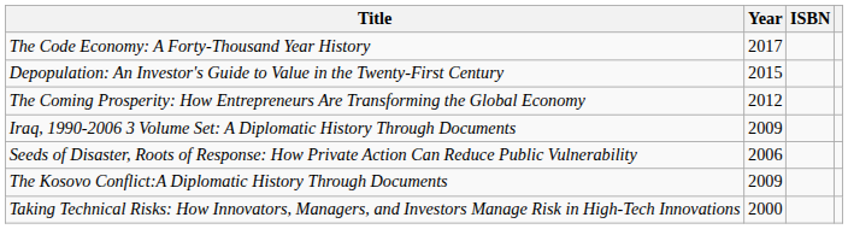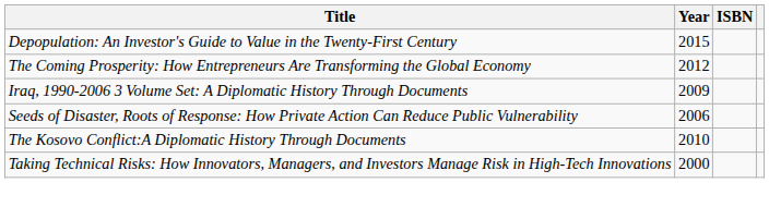- row: The Code Economy: A Forty-Thousand Year History | 2017
The Kosovo Conflict:A Diplomatic History Through Documents | Year: 2009 -> 2010
